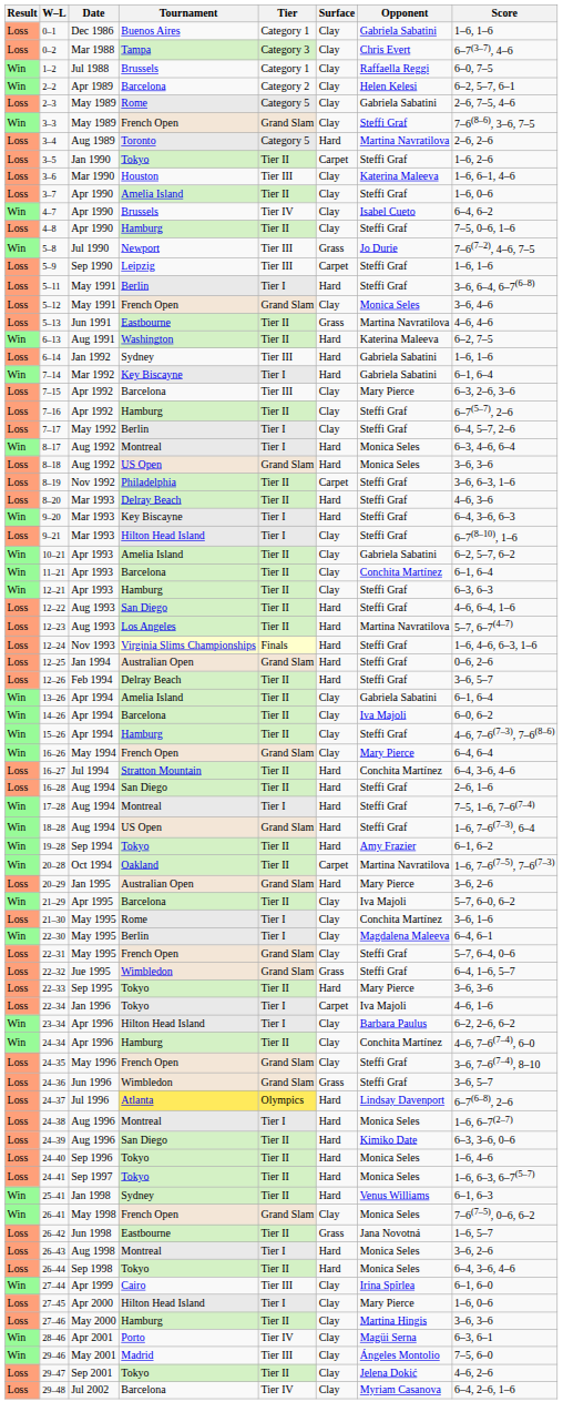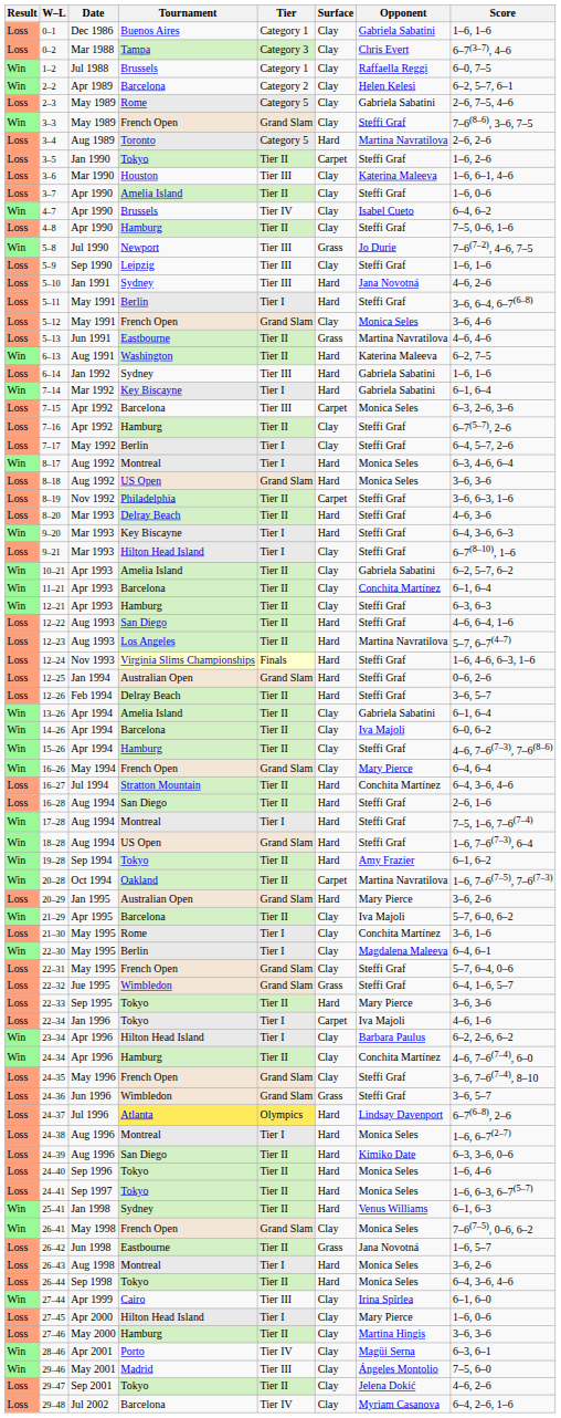5–9 | Surface: Carpet -> Clay
+ row: Loss | 5–10 | Jan 1991 | Sydney | Tier III | Hard | Jana Novotná | 4–6, 2–6
7–15 | Surface: Clay -> Carpet
7–15 | Opponent: Mary Pierce -> Monica Seles
